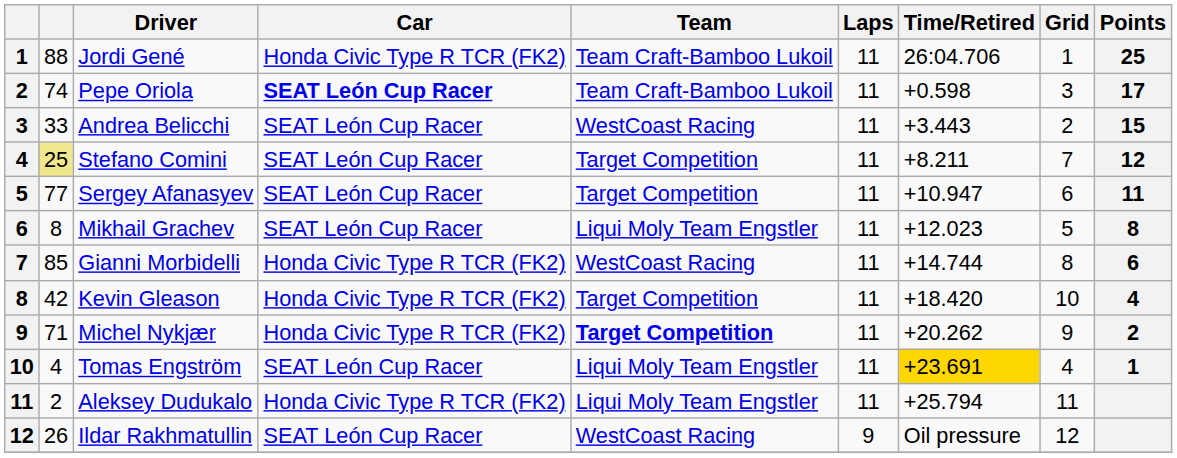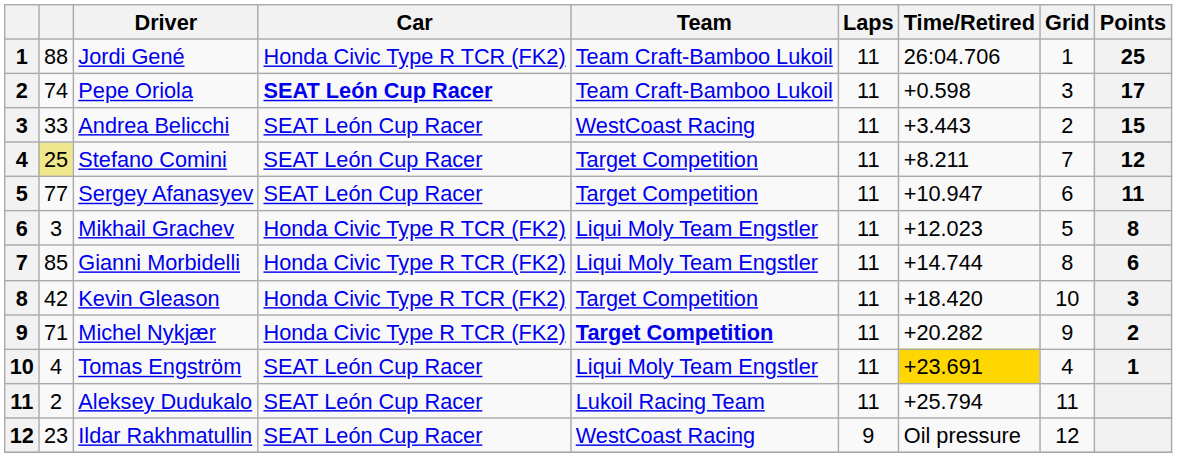Mikhail Grachev | column 2: 8 -> 3
Mikhail Grachev | Car: SEAT León Cup Racer -> Honda Civic Type R TCR (FK2)
Gianni Morbidelli | Team: WestCoast Racing -> Liqui Moly Team Engstler
Kevin Gleason | Points: 4 -> 3
Michel Nykjær | Time/Retired: +20.262 -> +20.282
Aleksey Dudukalo | Car: Honda Civic Type R TCR (FK2) -> SEAT León Cup Racer
Aleksey Dudukalo | Team: Liqui Moly Team Engstler -> Lukoil Racing Team
Ildar Rakhmatullin | column 2: 26 -> 23
